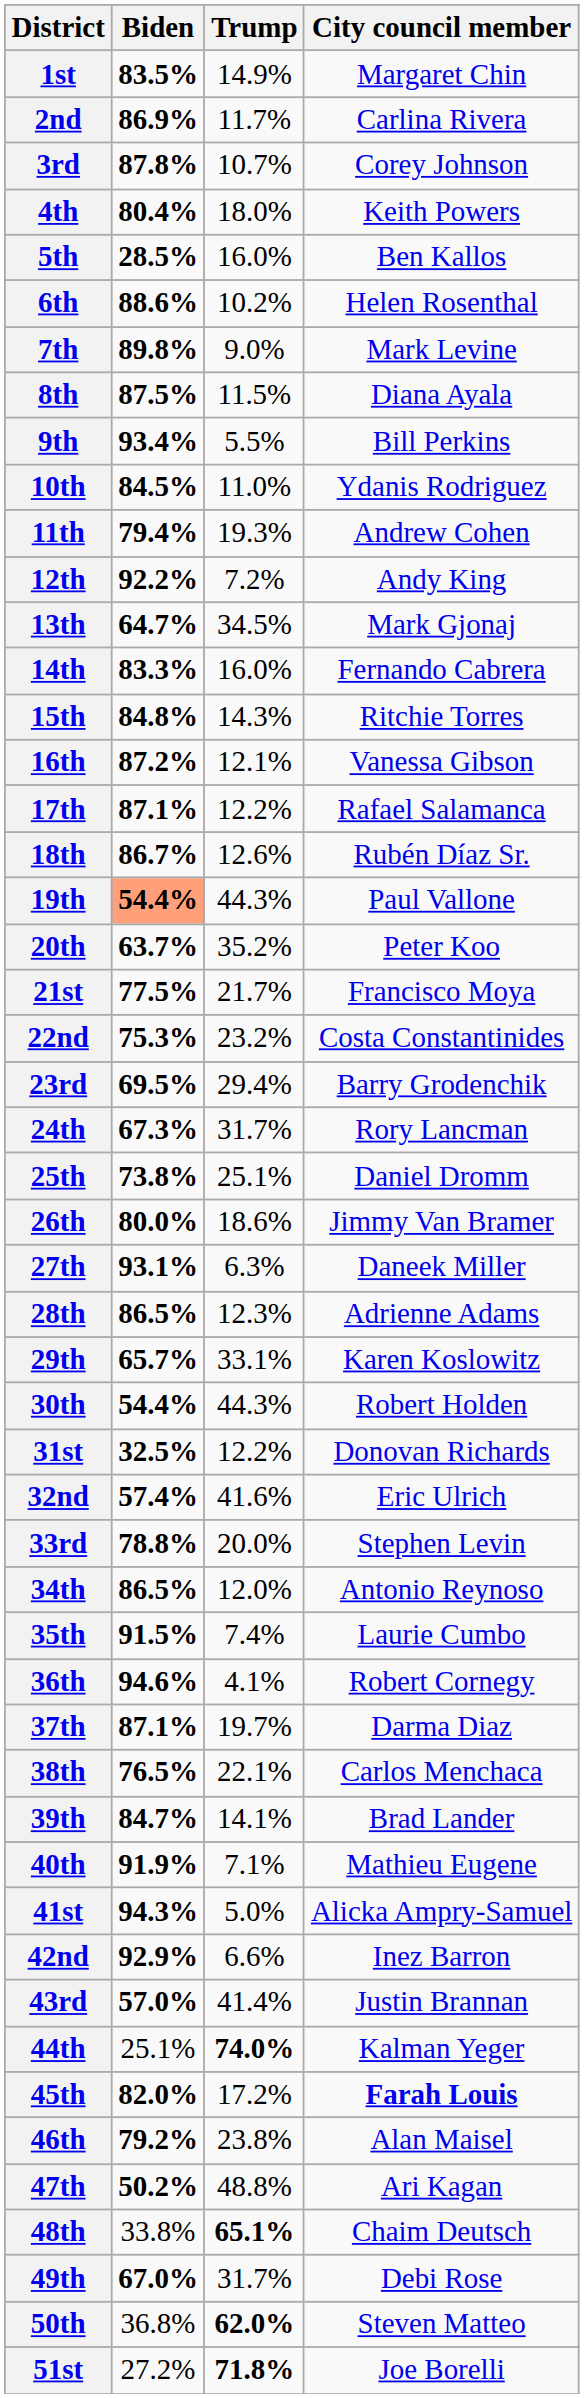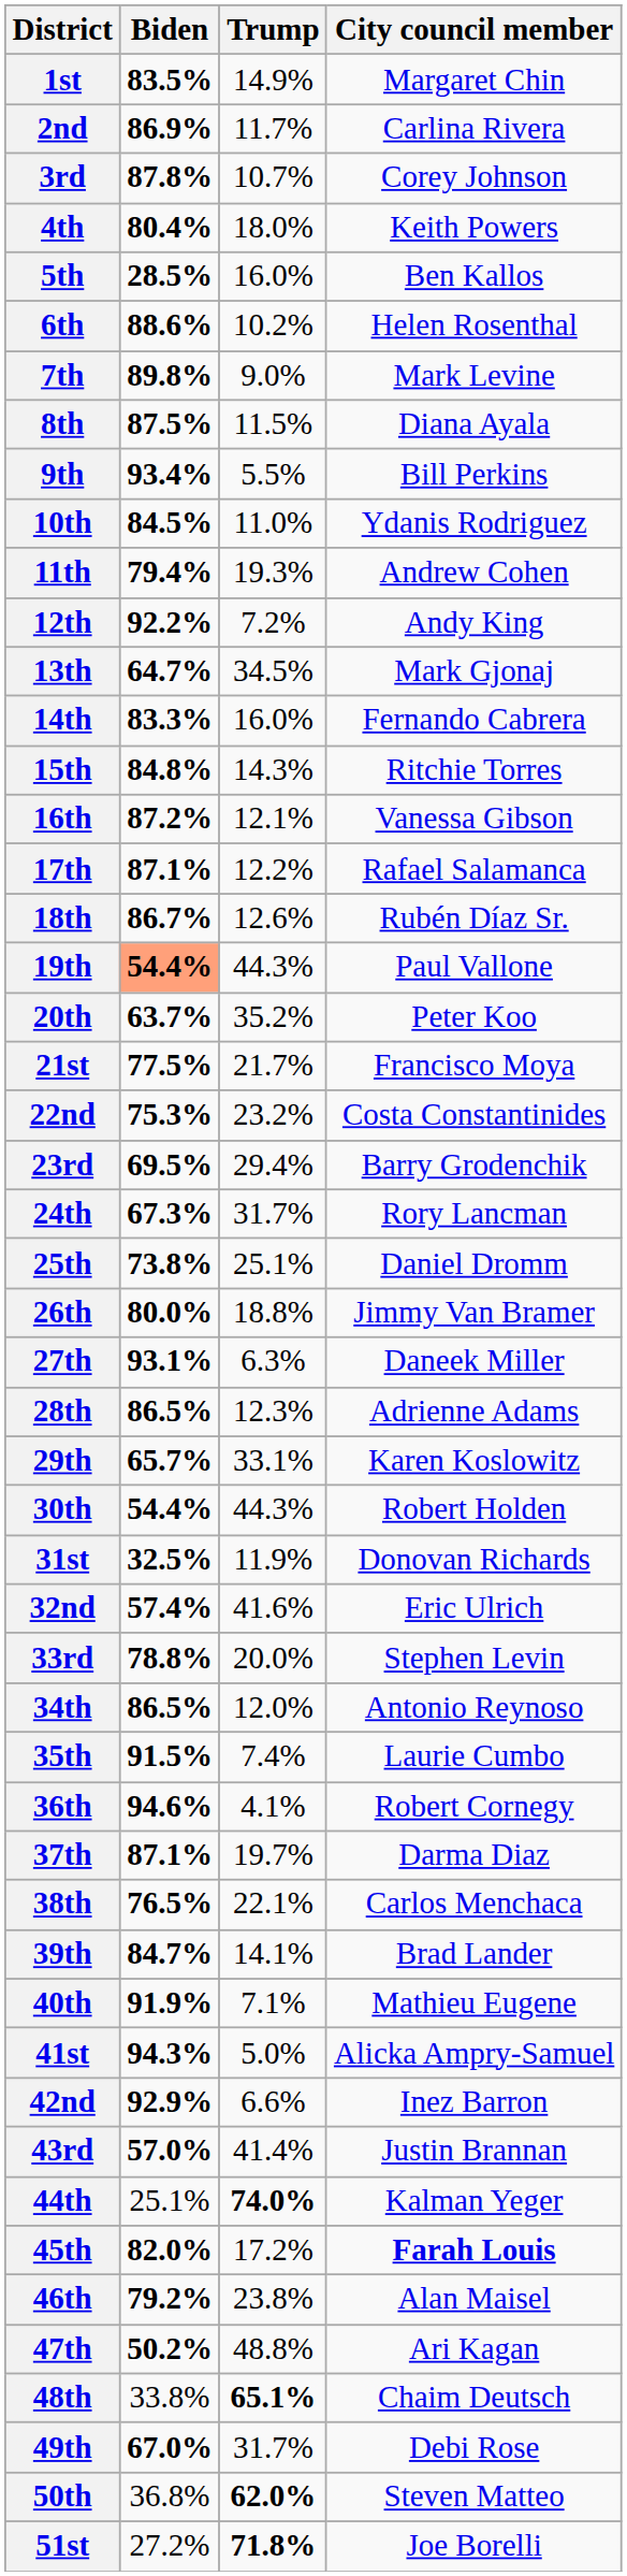26th | Trump: 18.6% -> 18.8%
31st | Trump: 12.2% -> 11.9%
